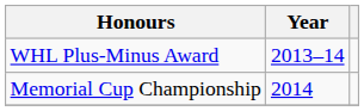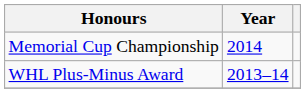rows swapped: WHL Plus-Minus Award <-> Memorial Cup Championship
